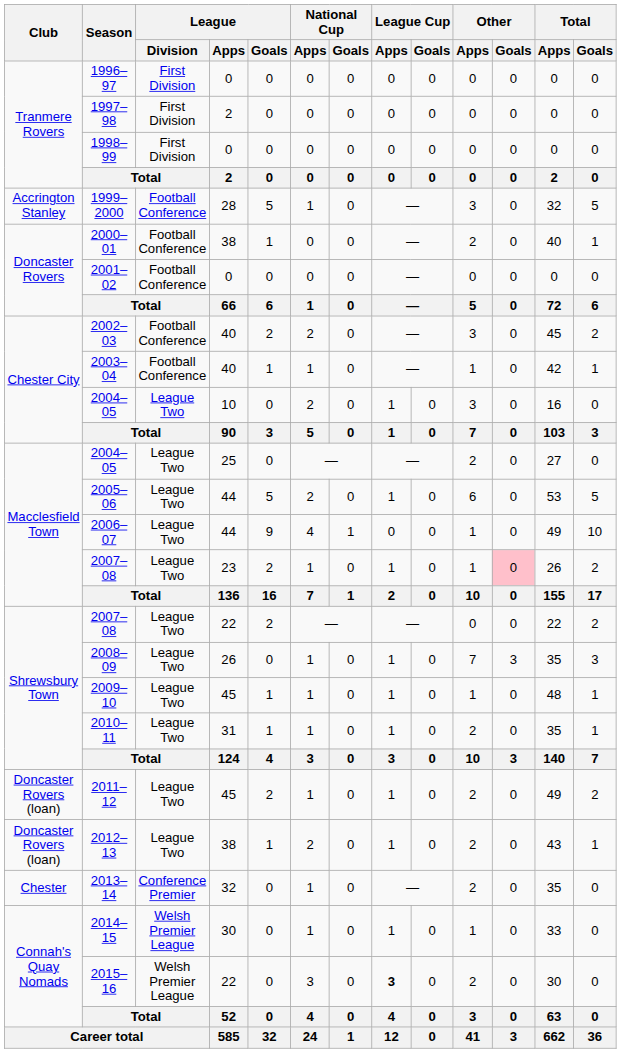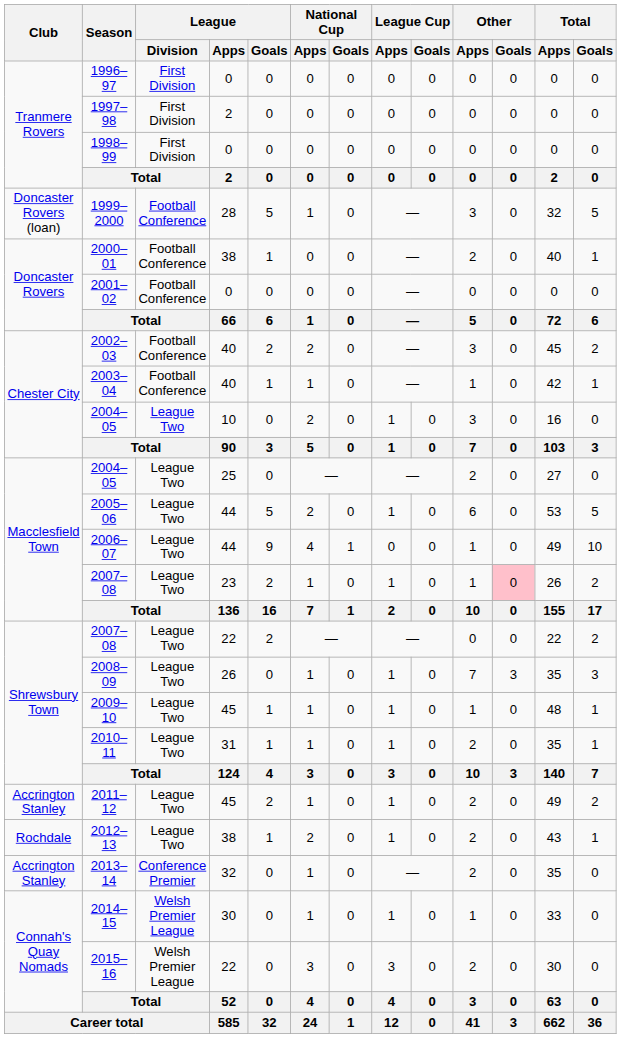1999–2000 | Club: Accrington Stanley -> Doncaster Rovers (loan)
2011–12 | Club: Doncaster Rovers (loan) -> Accrington Stanley
2012–13 | Club: Doncaster Rovers (loan) -> Rochdale
2013–14 | Club: Chester -> Accrington Stanley
2015–16 | League Cup / Apps: bold -> normal
